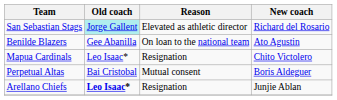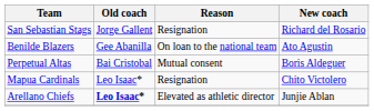San Sebastian Stags | Old coach: paleturquoise background -> no background
San Sebastian Stags | Reason: Elevated as athletic director -> Resignation
rows swapped: Mapua Cardinals <-> Perpetual Altas
Arellano Chiefs | Reason: Resignation -> Elevated as athletic director
